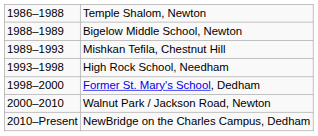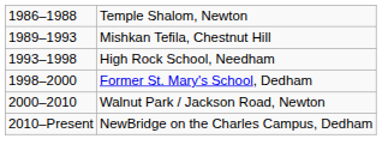- row: 1988–1989 | Bigelow Middle School, Newton
